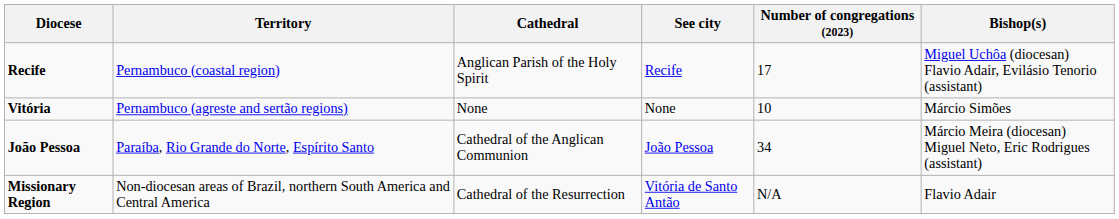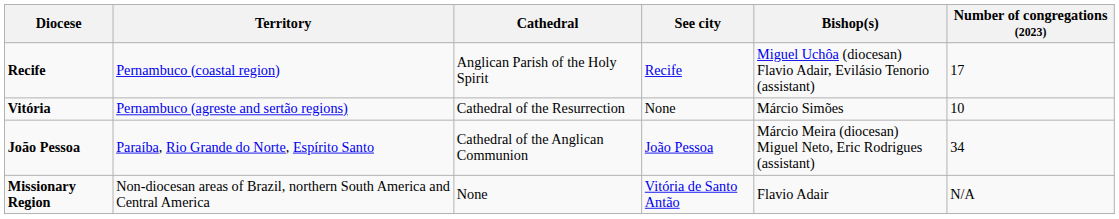columns swapped: Bishop(s) <-> Number of congregations (2023)
Vitória | Cathedral: None -> Cathedral of the Resurrection
Missionary Region | Cathedral: Cathedral of the Resurrection -> None
